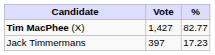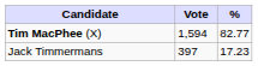Tim MacPhee (X) | Vote: 1,427 -> 1,594
